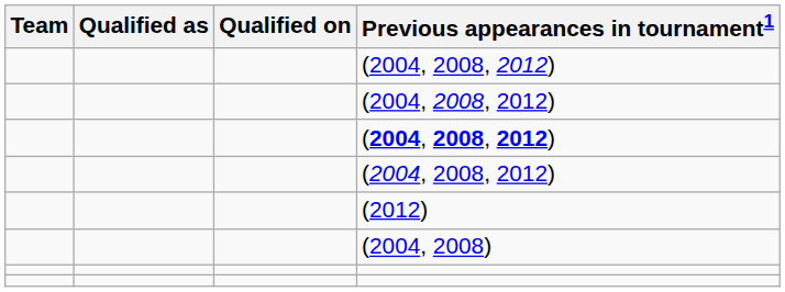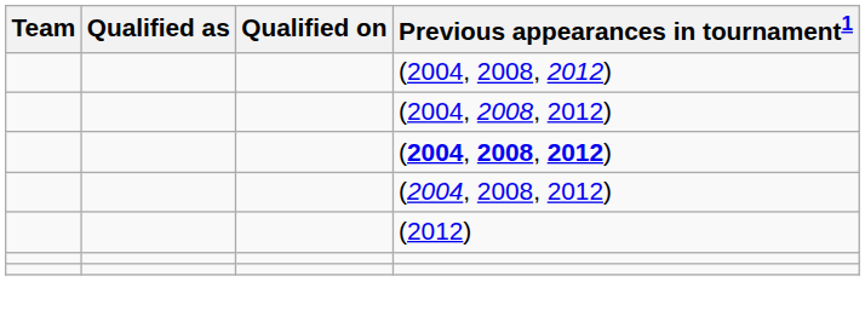- row: (2004, 2008)
